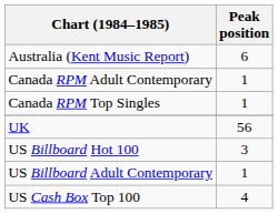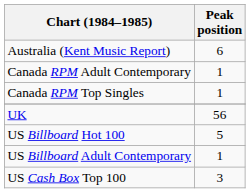US Billboard Hot 100 | Peak position: 3 -> 5
US Cash Box Top 100 | Peak position: 4 -> 3
